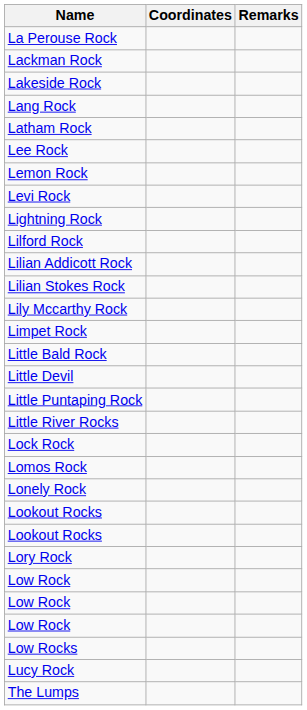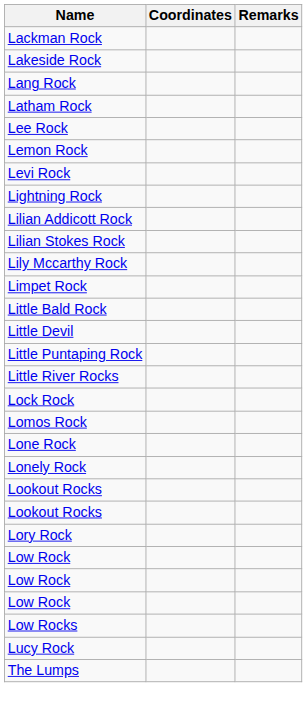- row: La Perouse Rock
- row: Lilford Rock
+ row: Lone Rock
